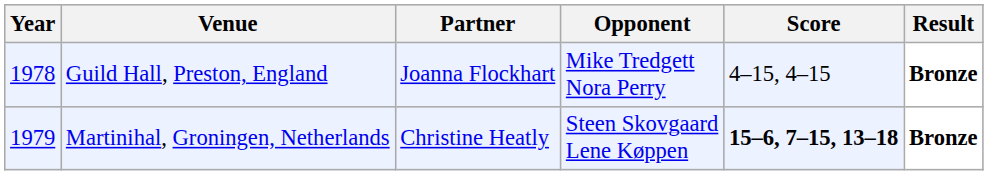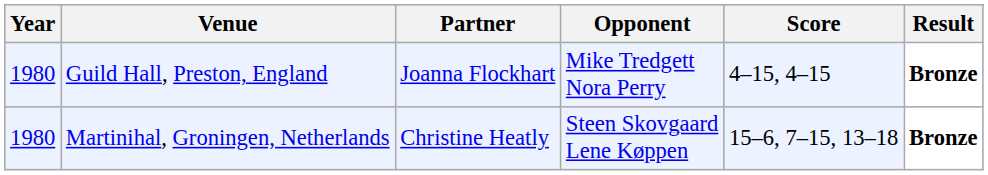Guild Hall, Preston, England | Year: 1978 -> 1980
Martinihal, Groningen, Netherlands | Year: 1979 -> 1980
Martinihal, Groningen, Netherlands | Score: bold -> normal
